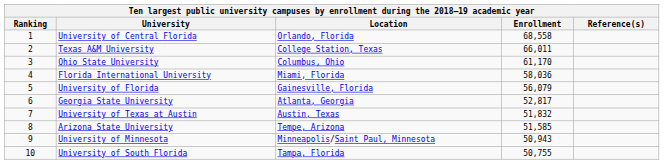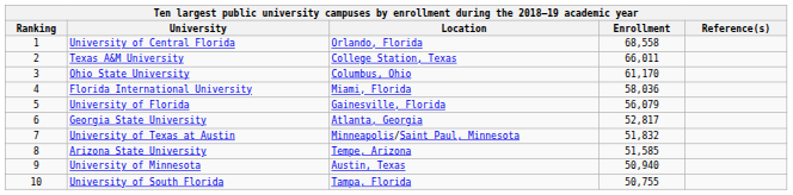University of Texas at Austin | Location: Austin, Texas -> Minneapolis/Saint Paul, Minnesota
University of Minnesota | Location: Minneapolis/Saint Paul, Minnesota -> Austin, Texas
University of Minnesota | Enrollment: 50,943 -> 50,940
